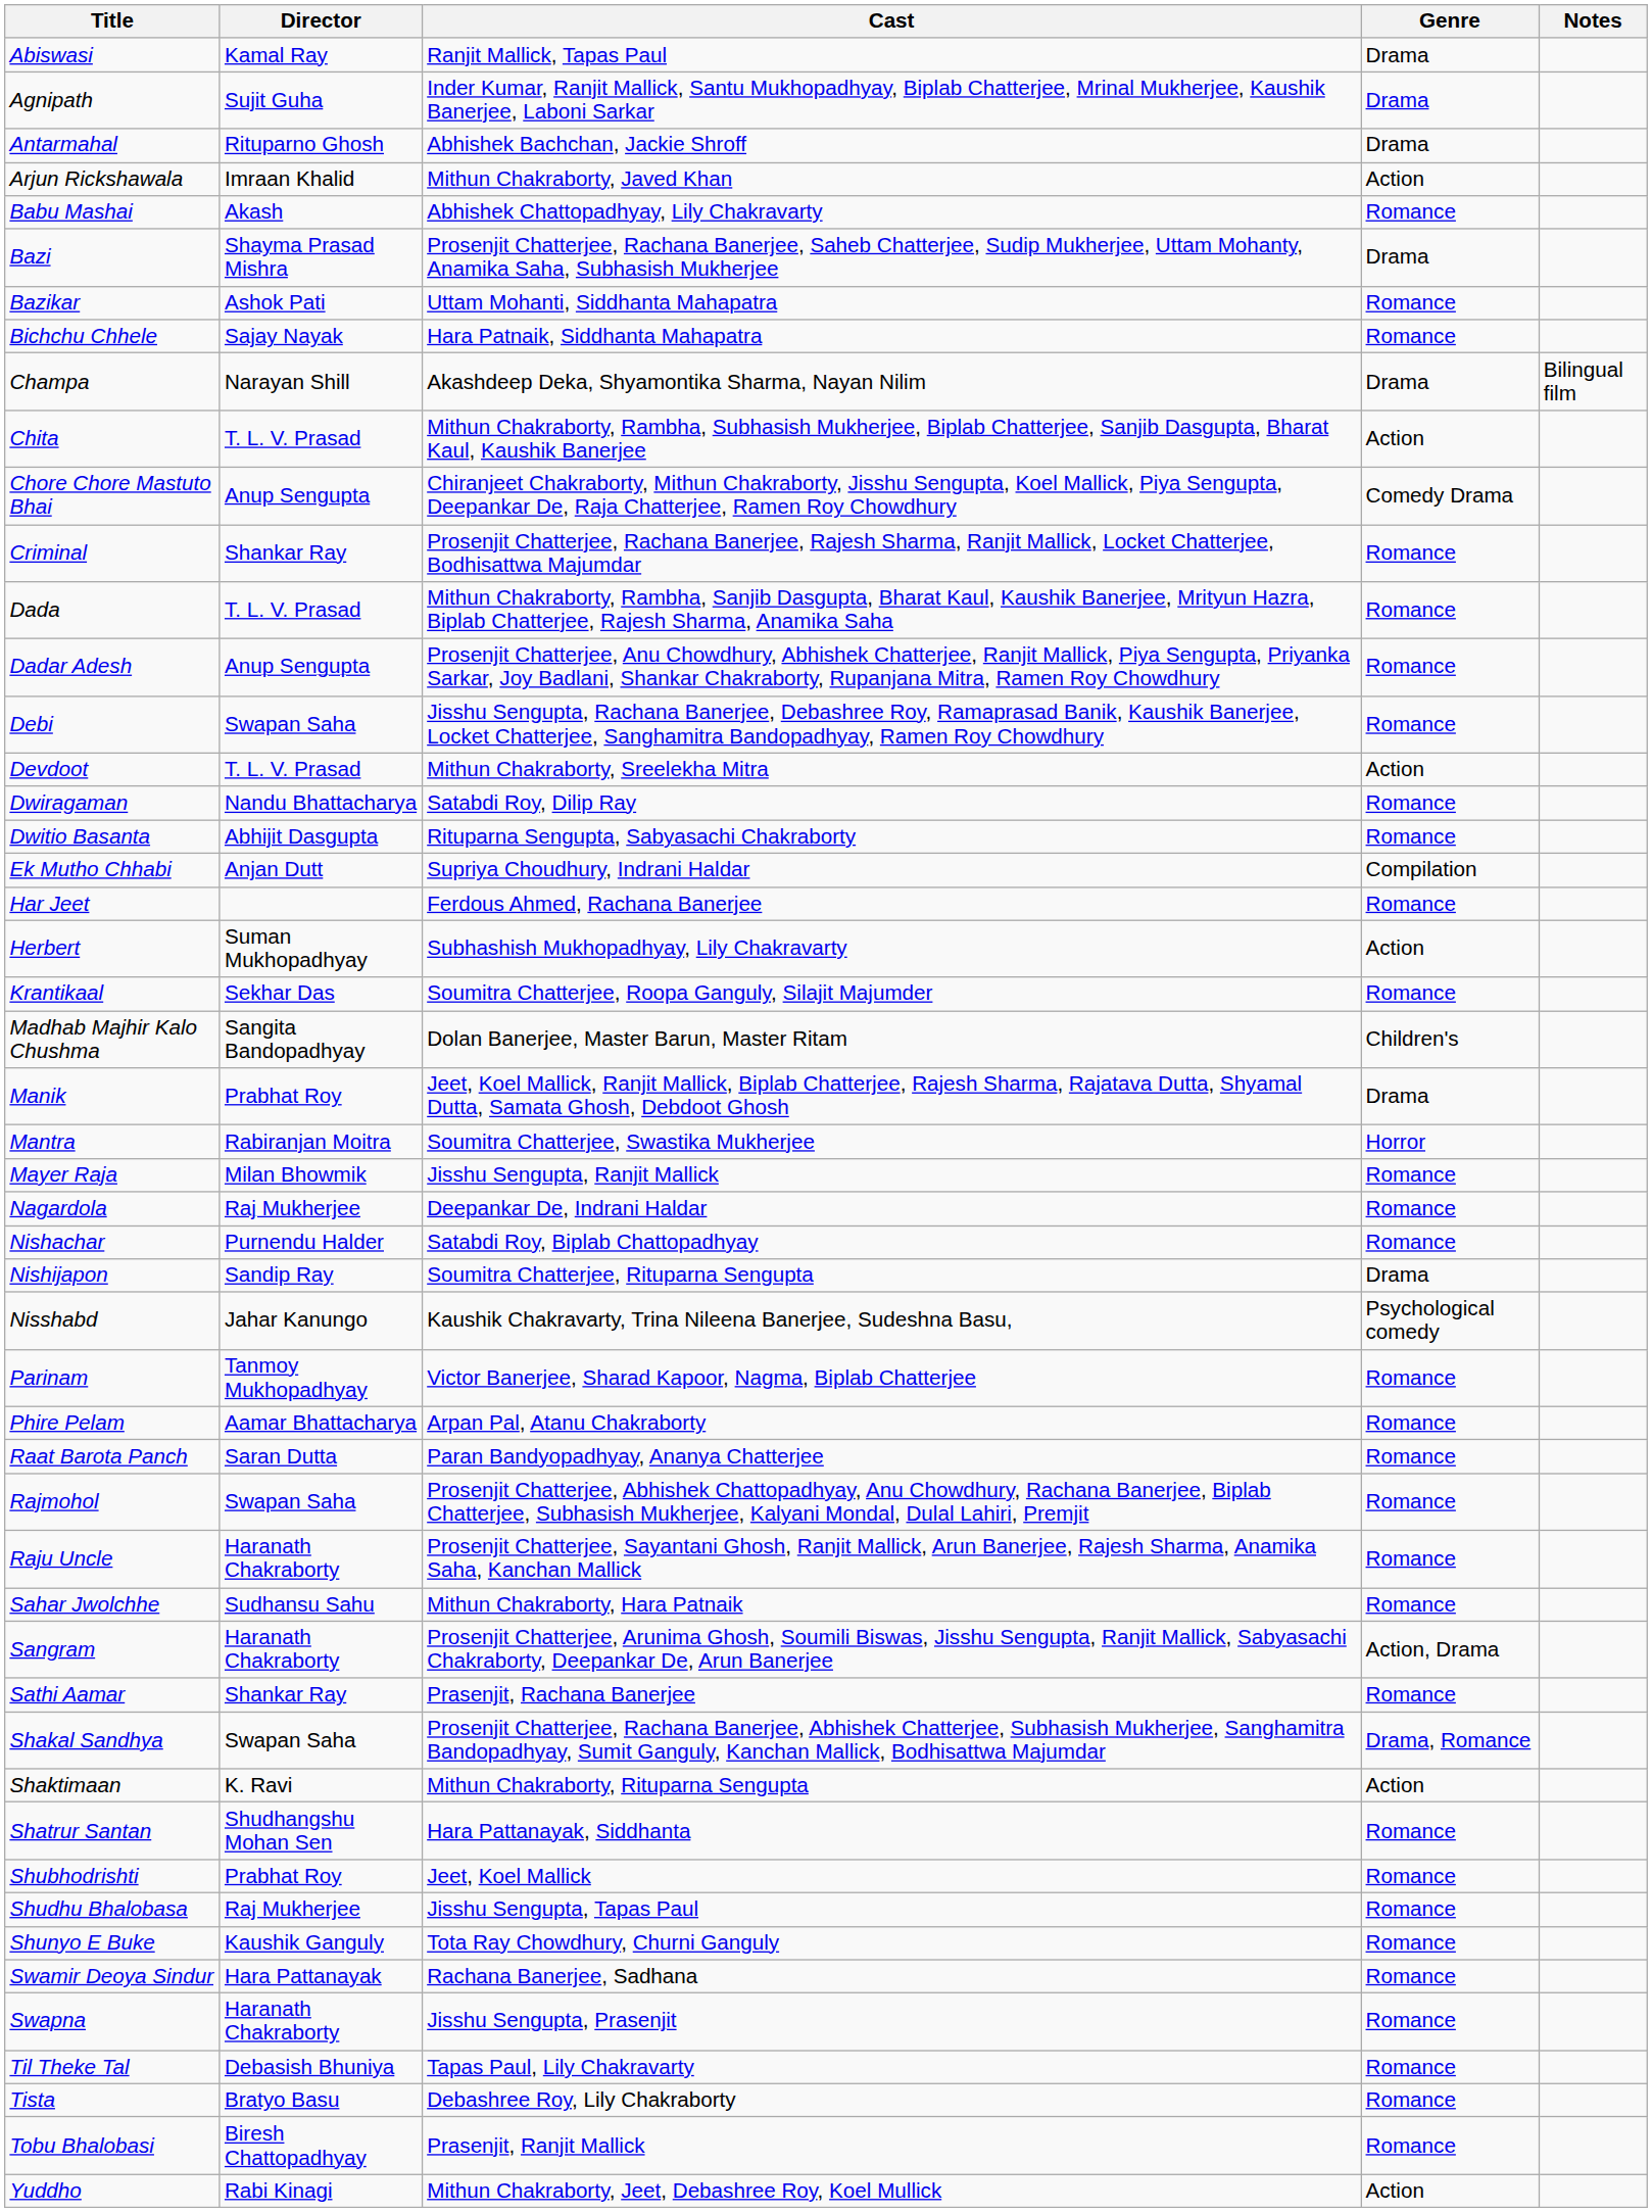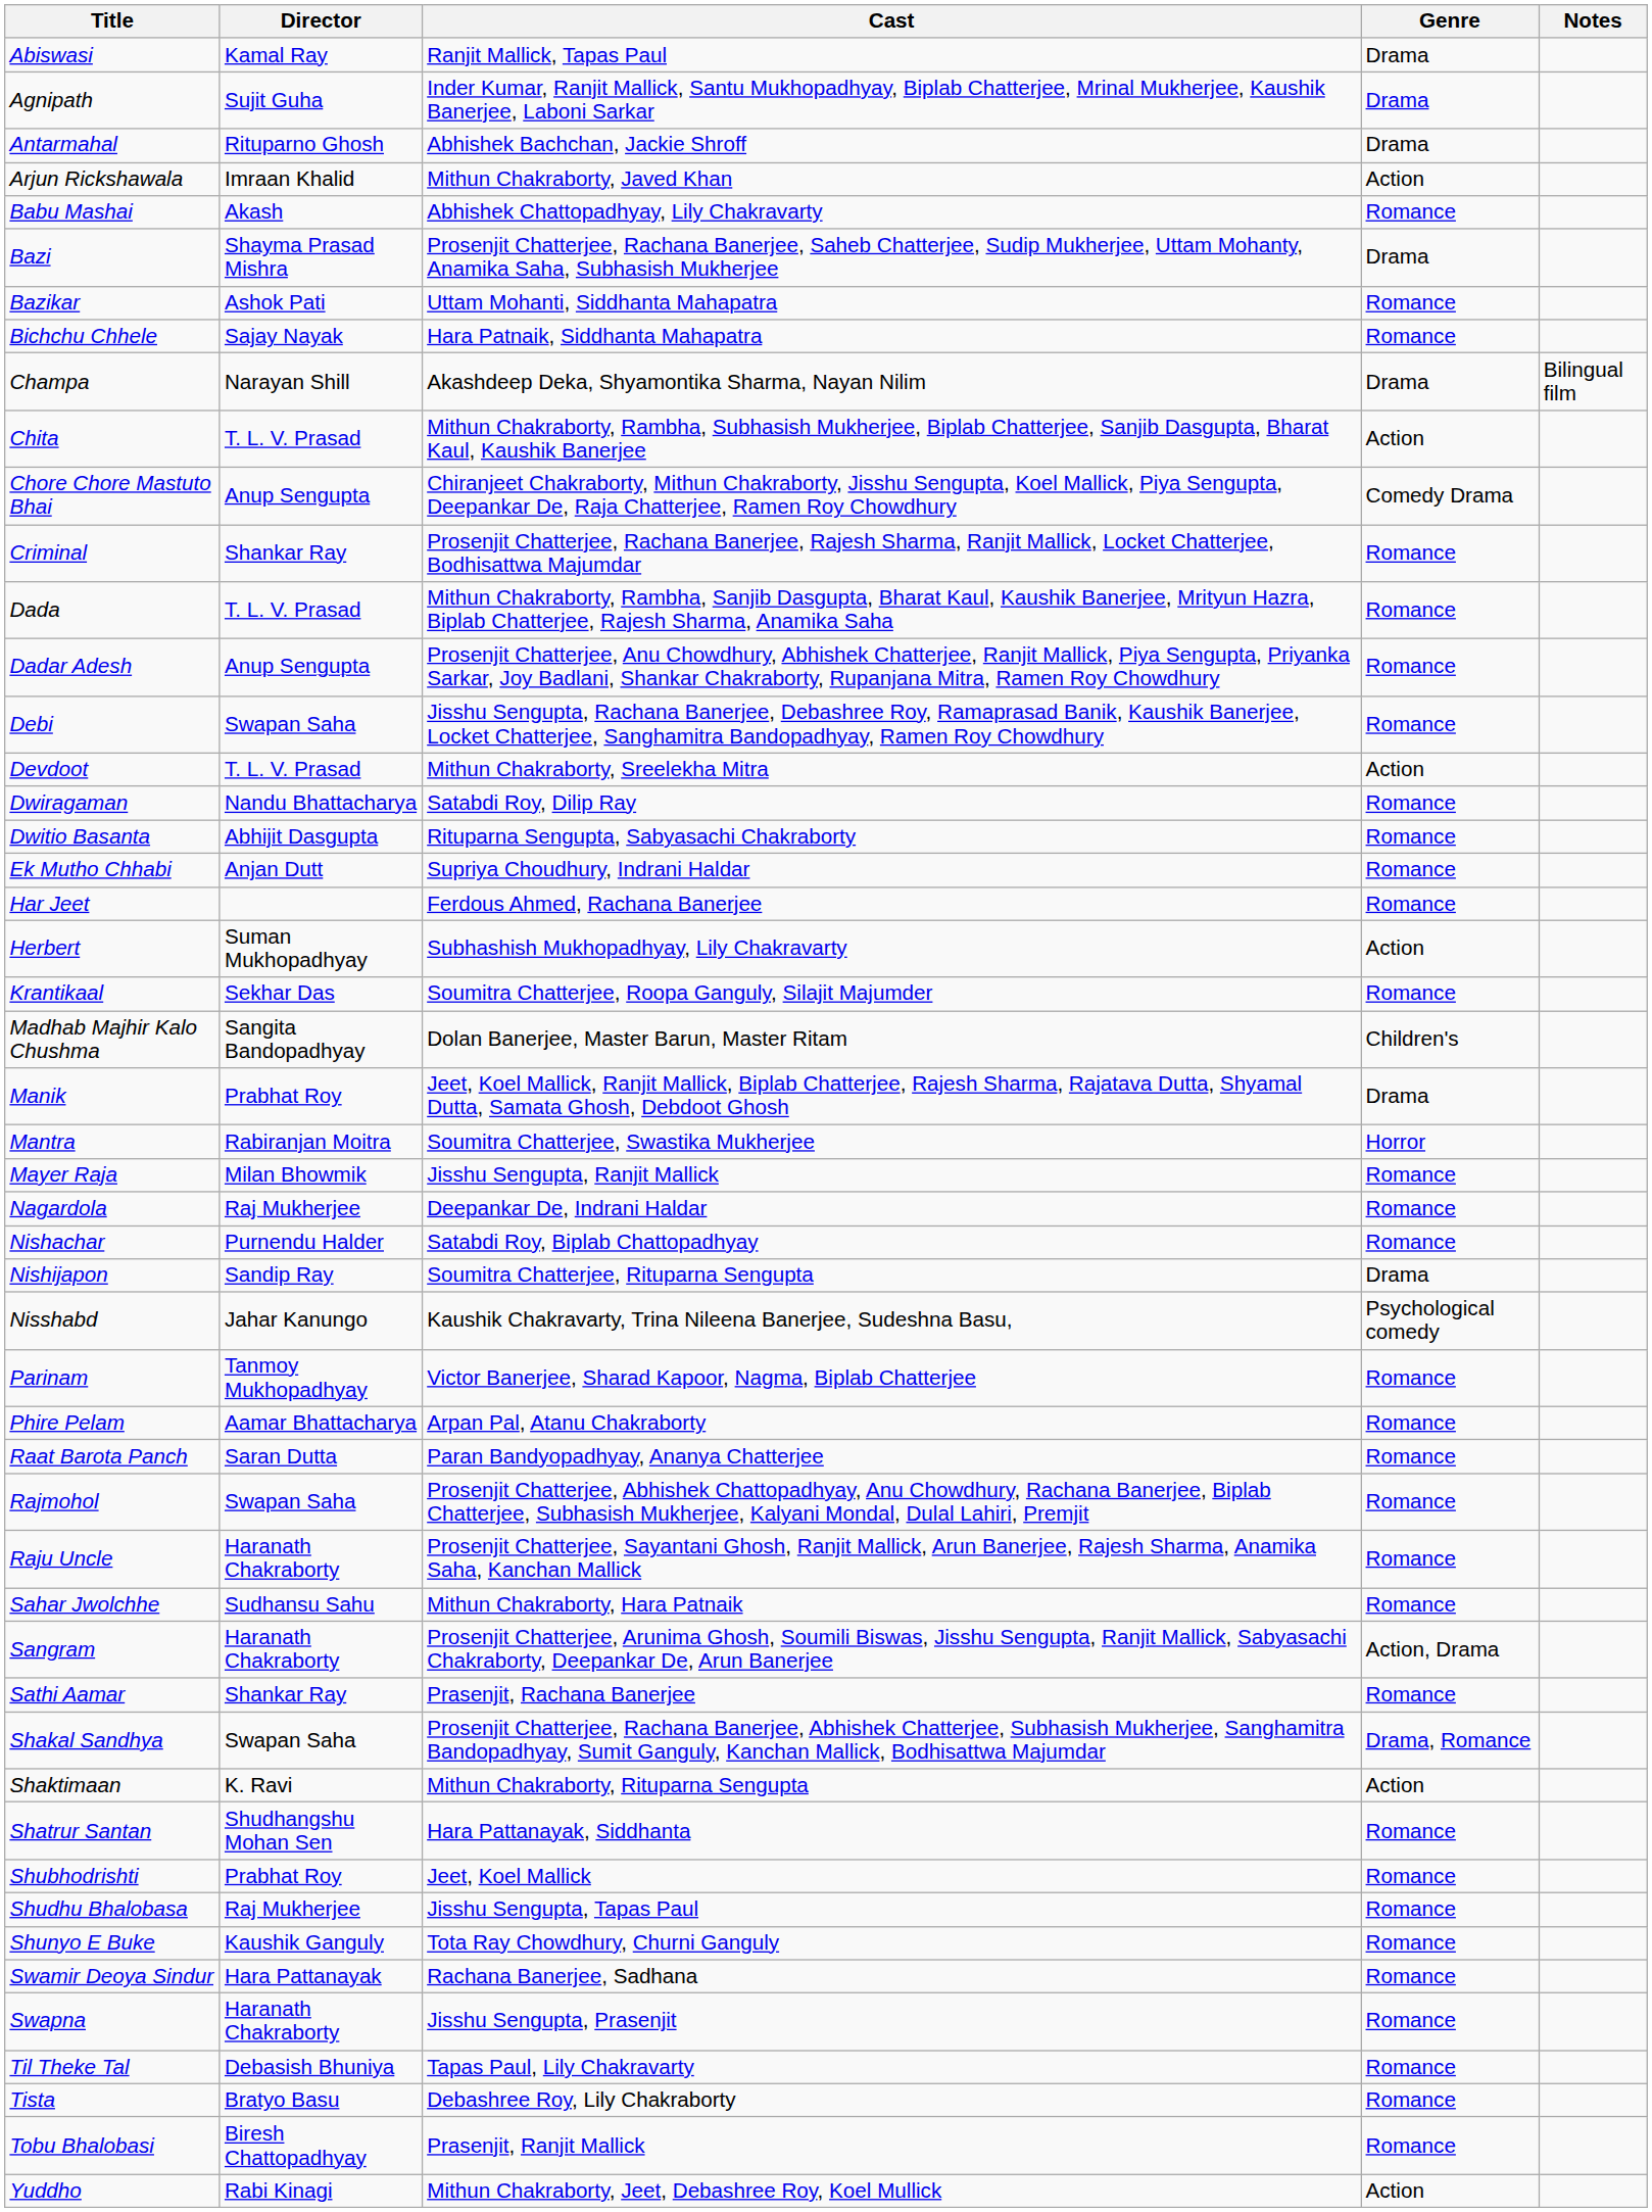Ek Mutho Chhabi | Genre: Compilation -> Romance
